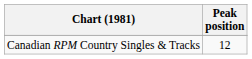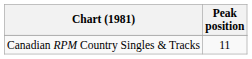Canadian RPM Country Singles & Tracks | Peak position: 12 -> 11
